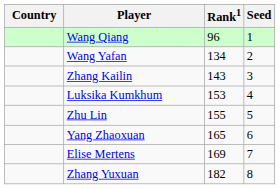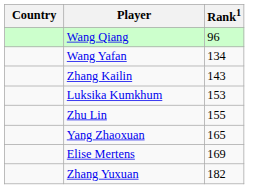- column: Seed | 1 | 2 | 3 | 4 | 5 | 6 | 7 | 8
